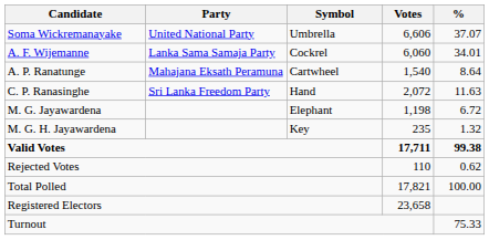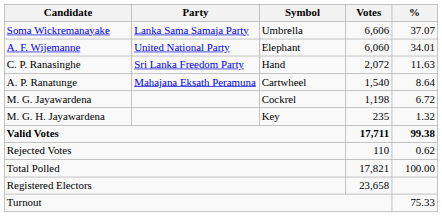Soma Wickremanayake | Party: United National Party -> Lanka Sama Samaja Party
A. F. Wijemanne | Party: Lanka Sama Samaja Party -> United National Party
A. F. Wijemanne | Symbol: Cockrel -> Elephant
rows swapped: C. P. Ranasinghe <-> A. P. Ranatunge
M. G. Jayawardena | Symbol: Elephant -> Cockrel
